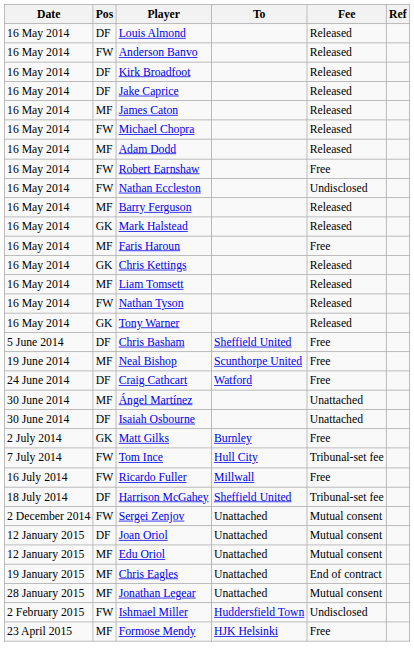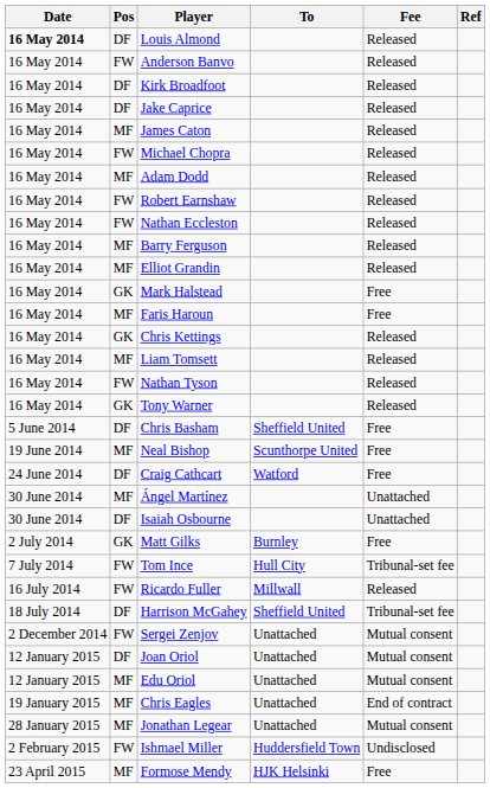Louis Almond | Date: normal -> bold
Robert Earnshaw | Fee: Free -> Released
Nathan Eccleston | Fee: Undisclosed -> Released
+ row: 16 May 2014 | MF | Elliot Grandin | Released
Mark Halstead | Fee: Released -> Free
Ricardo Fuller | Fee: Free -> Released
